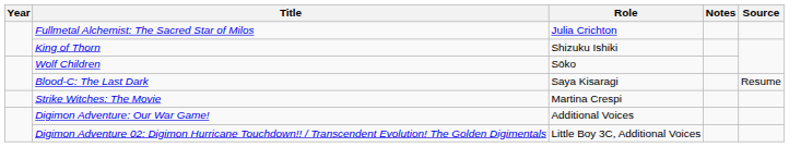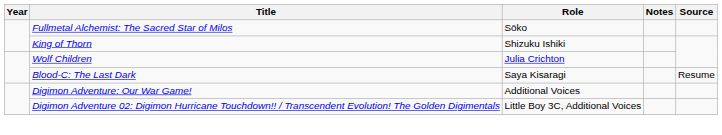Fullmetal Alchemist: The Sacred Star of Milos | Role: Julia Crichton -> Sōko
Wolf Children | Role: Sōko -> Julia Crichton
- row: Strike Witches: The Movie | Martina Crespi
